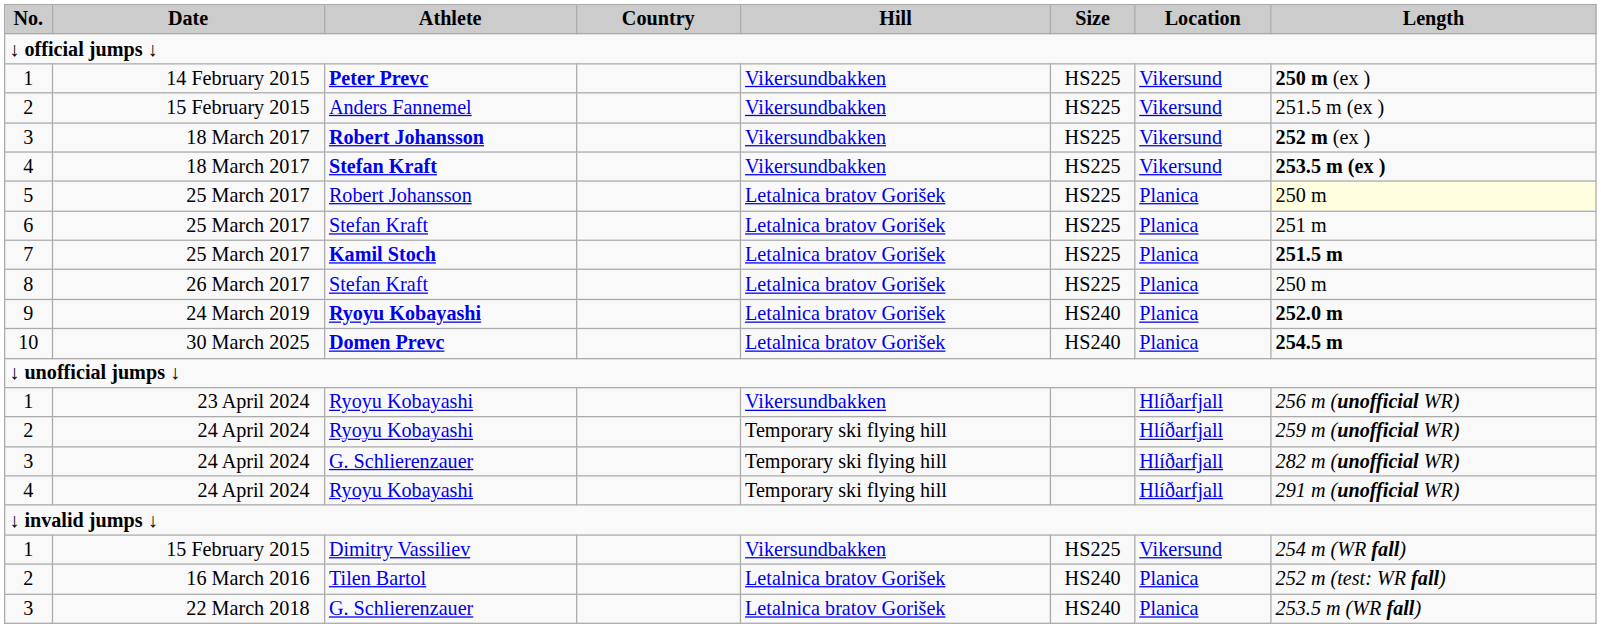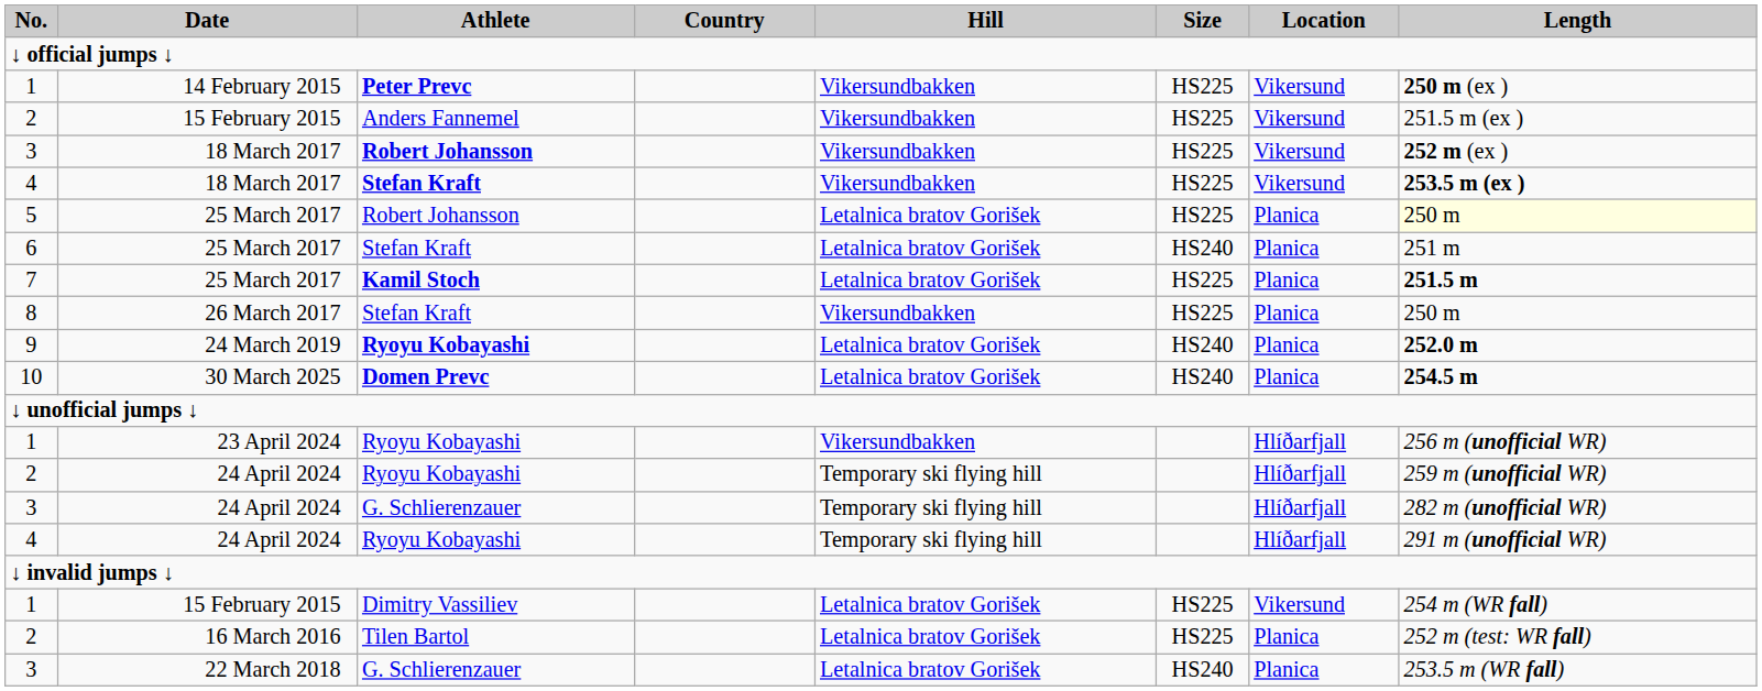6 / 25 March 2017 | Size: HS225 -> HS240
26 March 2017 | Hill: Letalnica bratov Gorišek -> Vikersundbakken
1 / 15 February 2015 | Hill: Vikersundbakken -> Letalnica bratov Gorišek
16 March 2016 | Size: HS240 -> HS225
